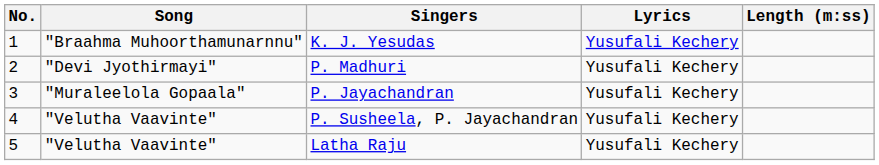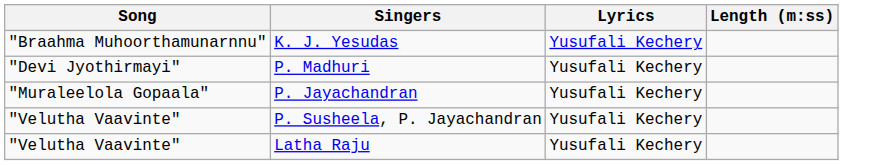- column: No. | 1 | 2 | 3 | 4 | 5
